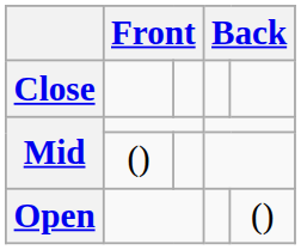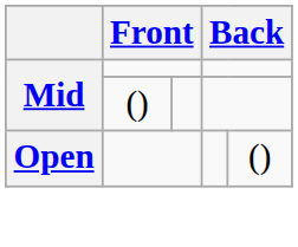- row: Close
